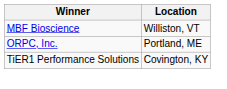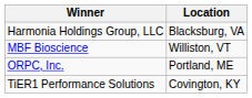+ row: Harmonia Holdings Group, LLC | Blacksburg, VA
